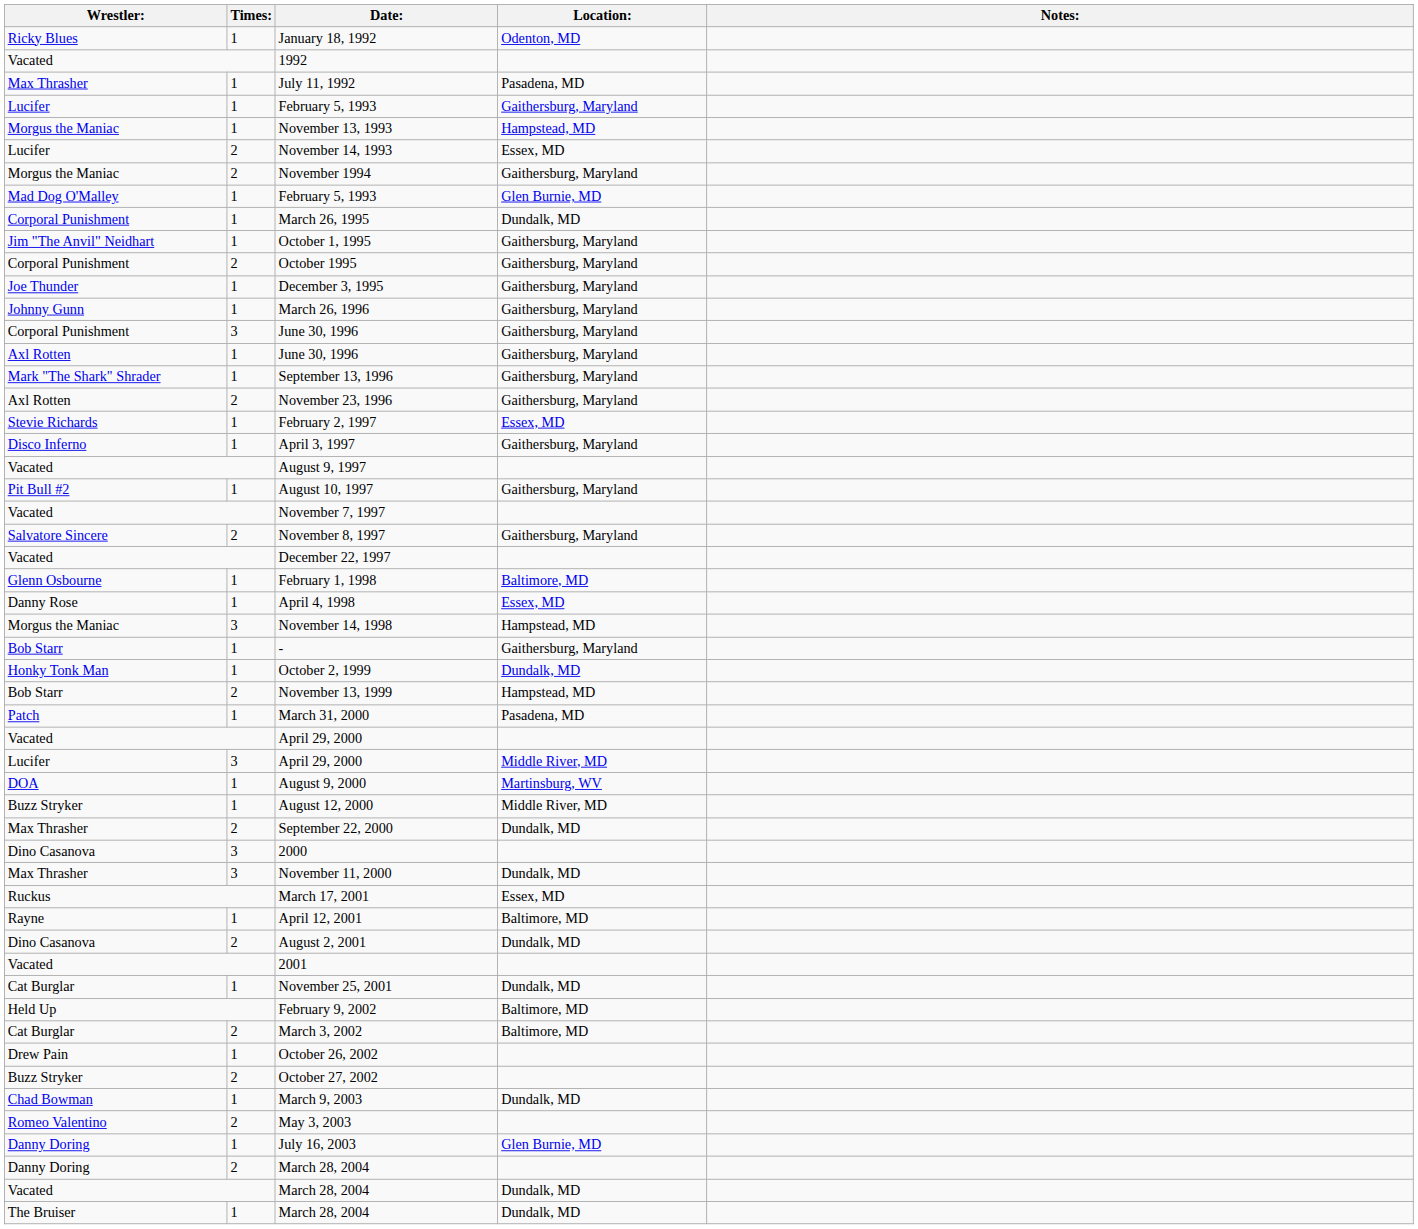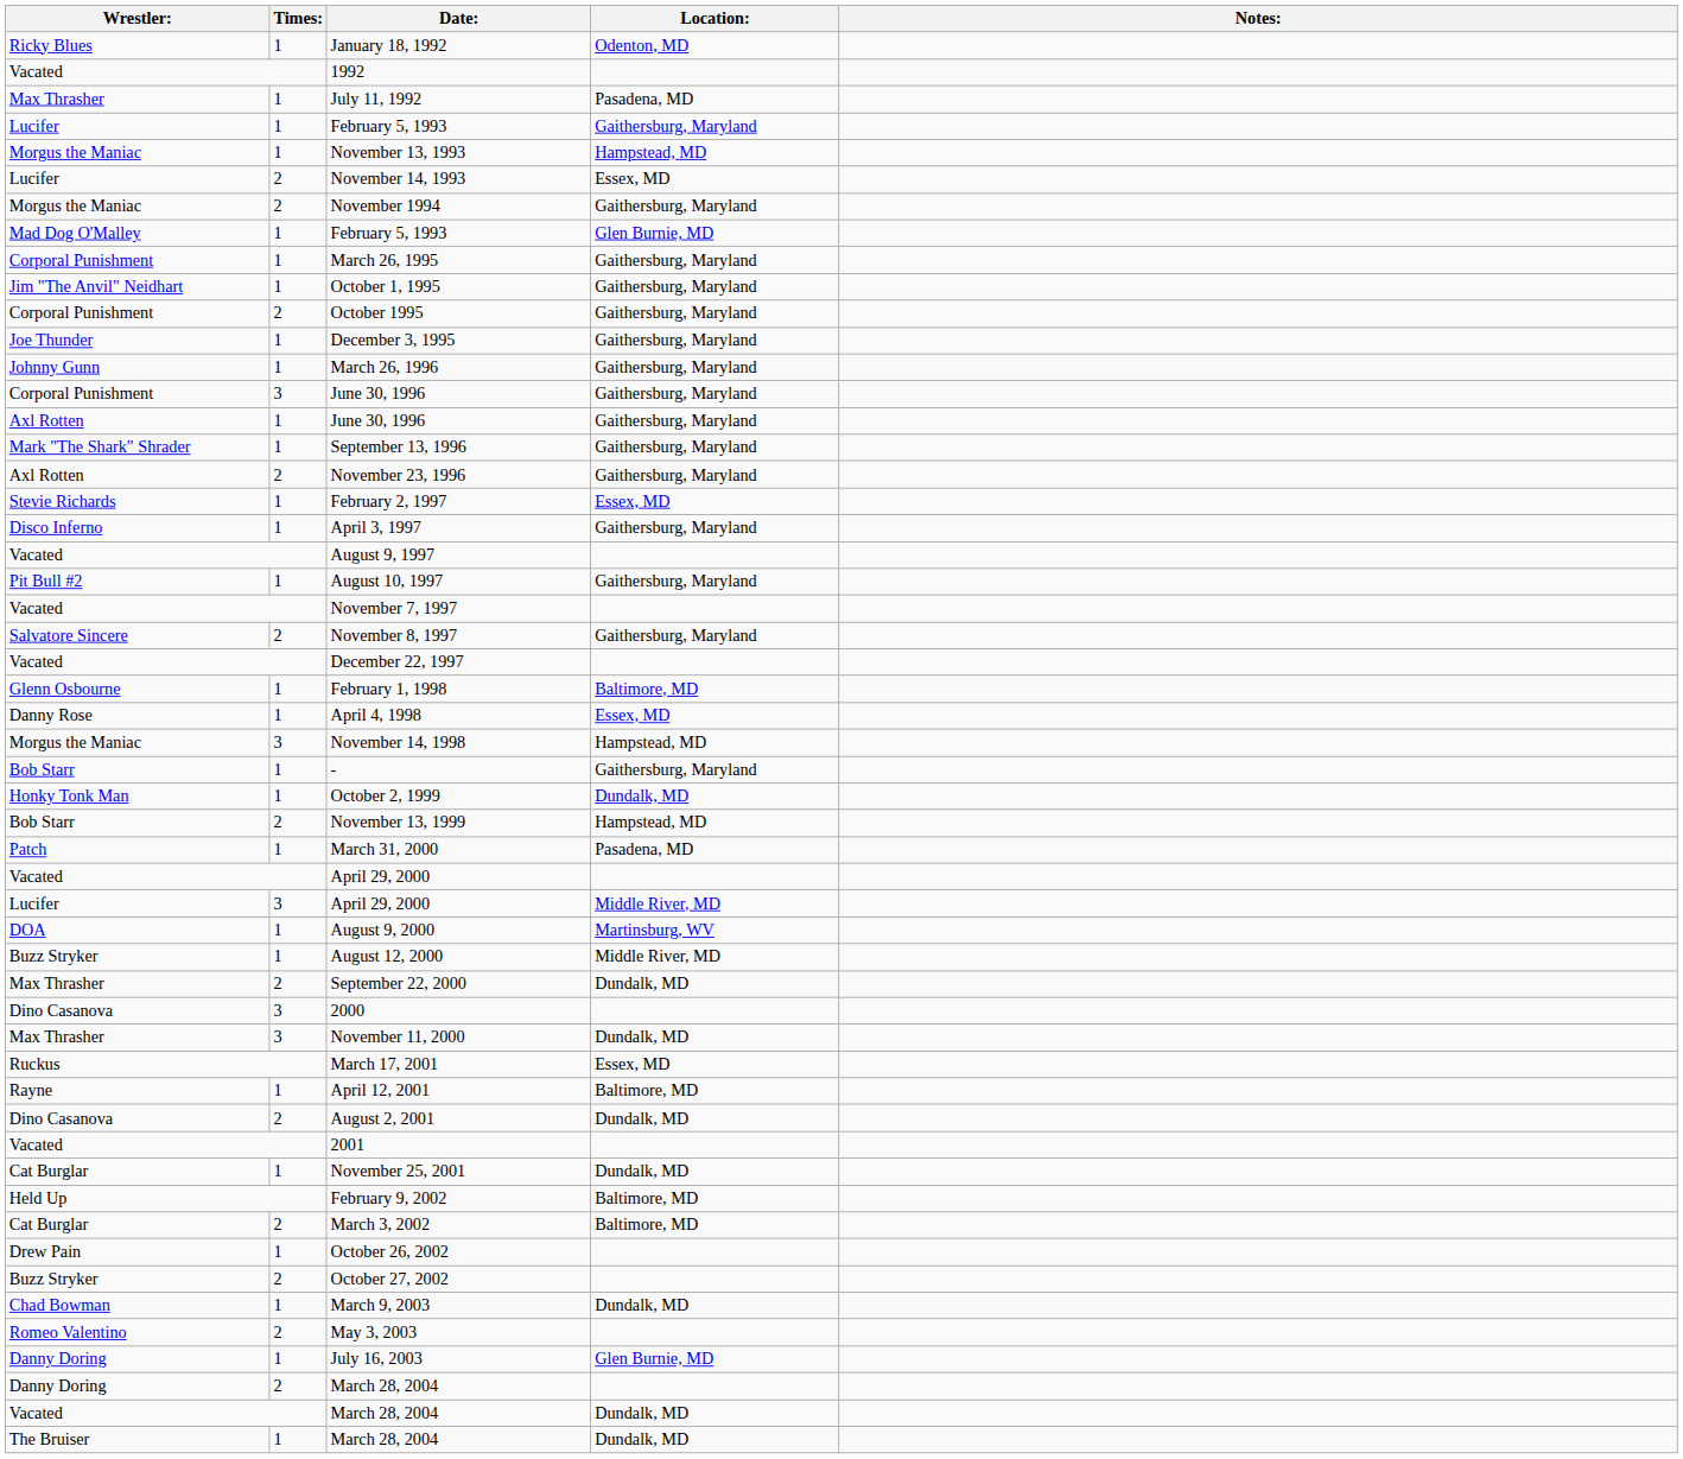March 26, 1995 | Location:: Dundalk, MD -> Gaithersburg, Maryland
